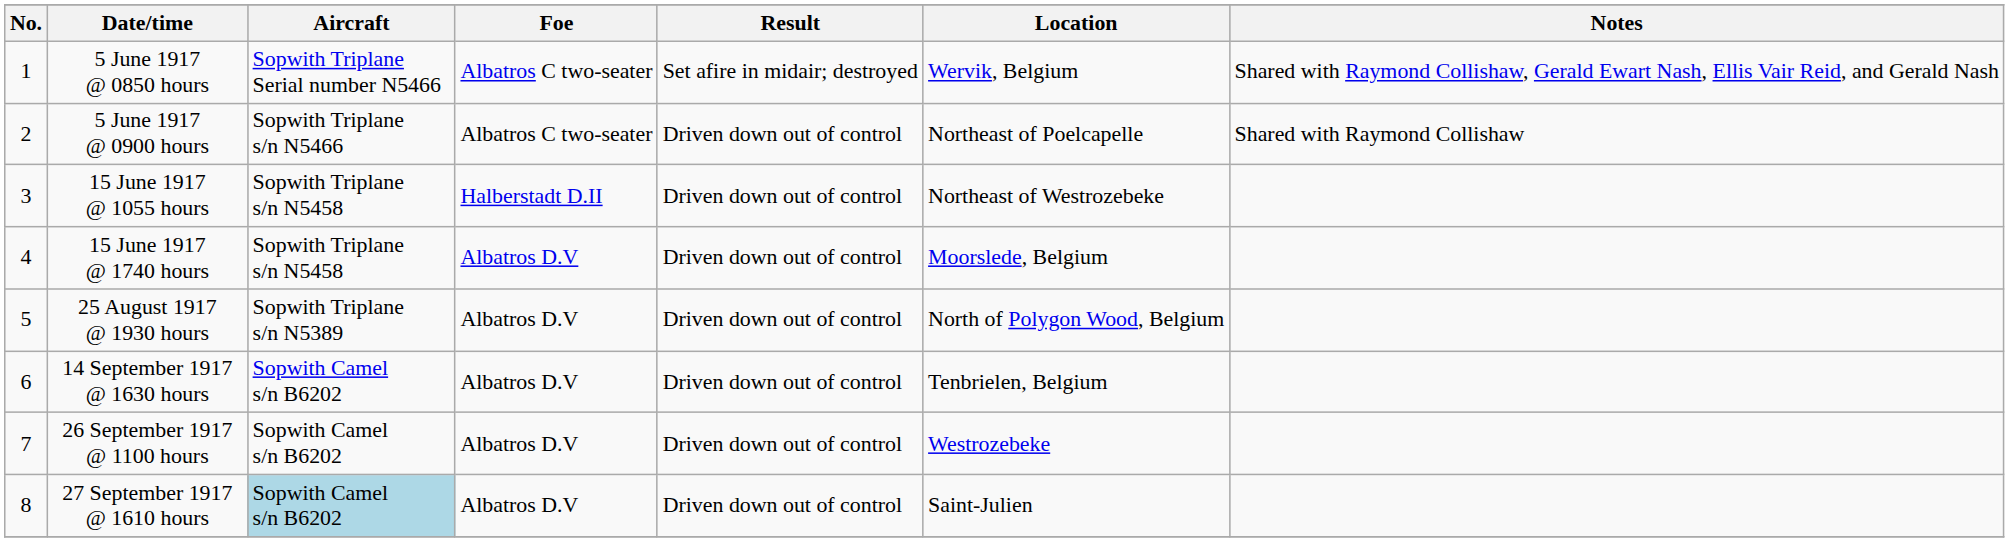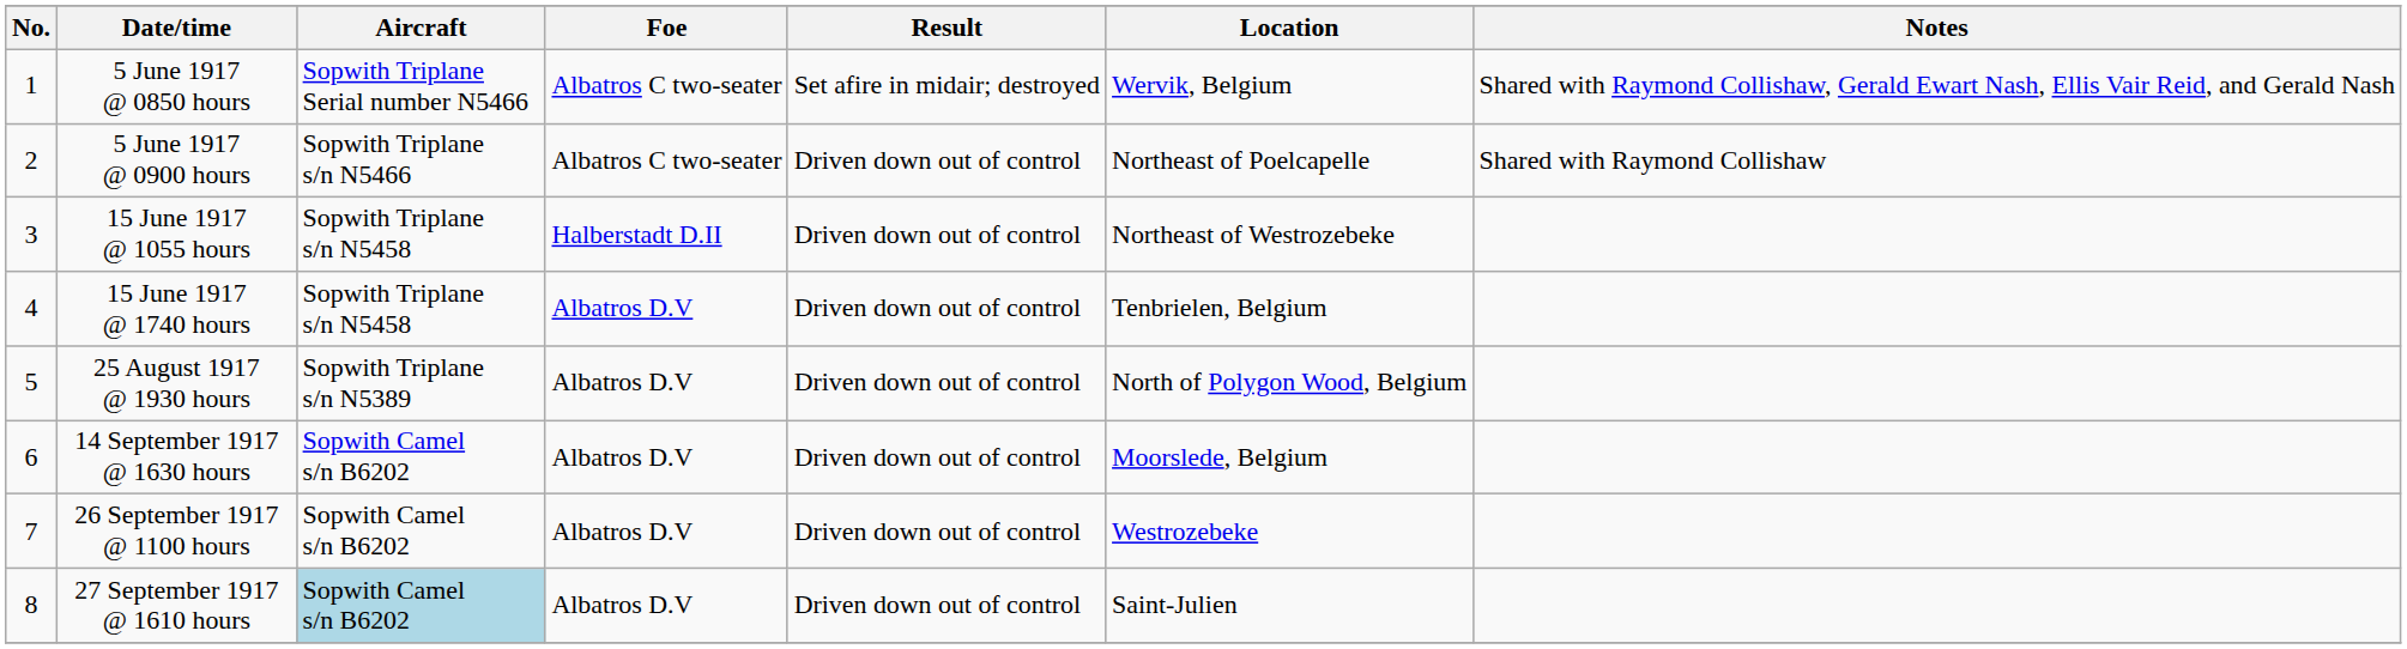15 June 1917 @ 1740 hours | Location: Moorslede, Belgium -> Tenbrielen, Belgium
14 September 1917 @ 1630 hours | Location: Tenbrielen, Belgium -> Moorslede, Belgium
